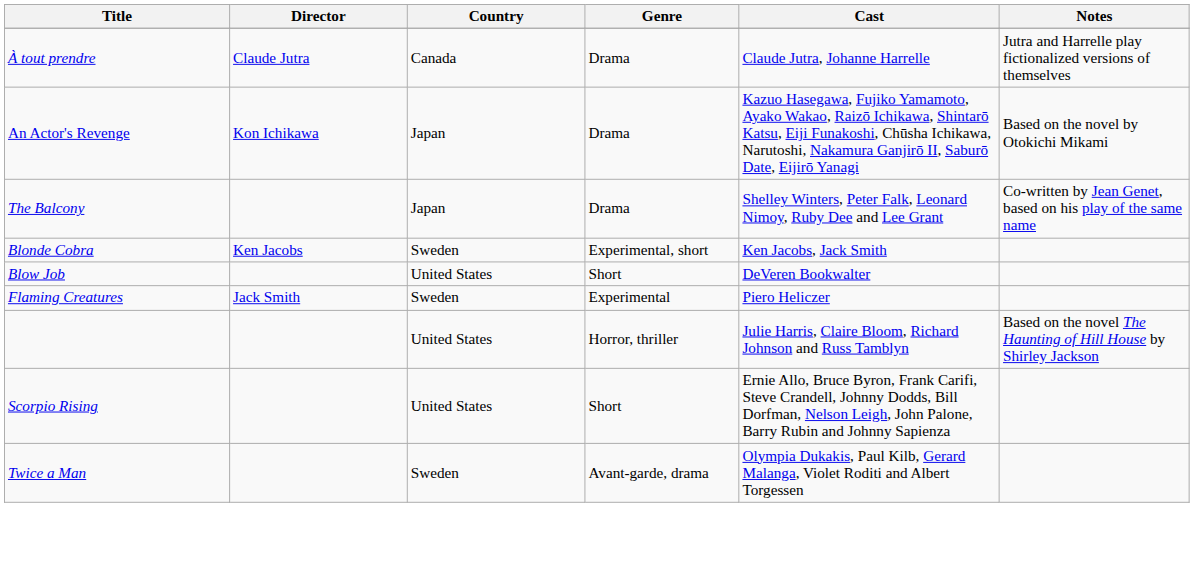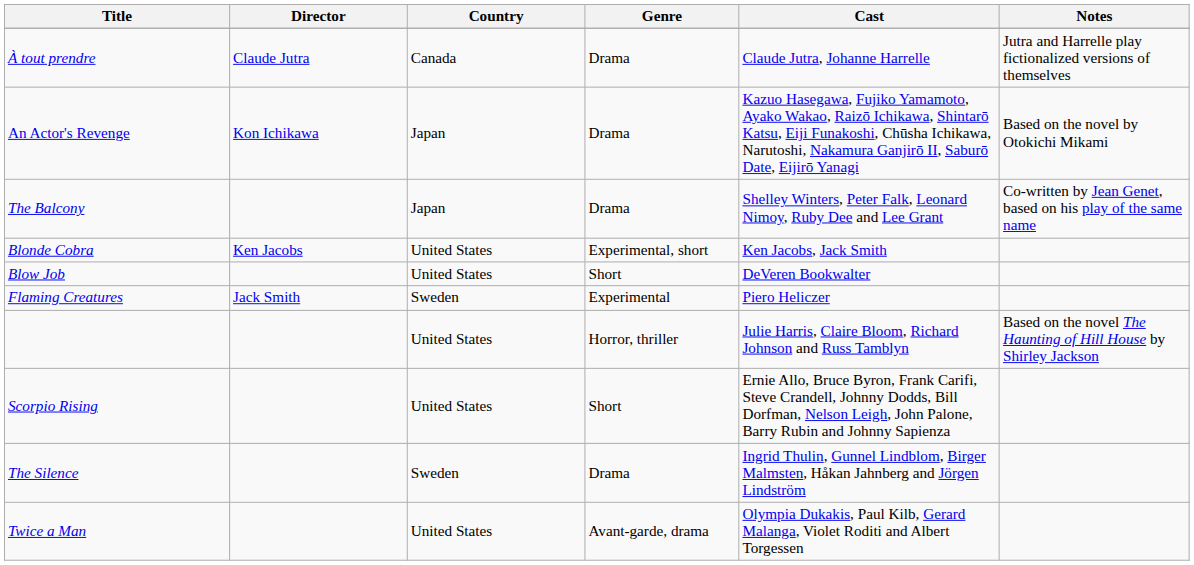Blonde Cobra | Country: Sweden -> United States
+ row: The Silence | Sweden | Drama | Ingrid Thulin, Gunnel Lindblom, Birger Malmsten, Håkan Jahnberg and Jörgen Lindström
Twice a Man | Country: Sweden -> United States
